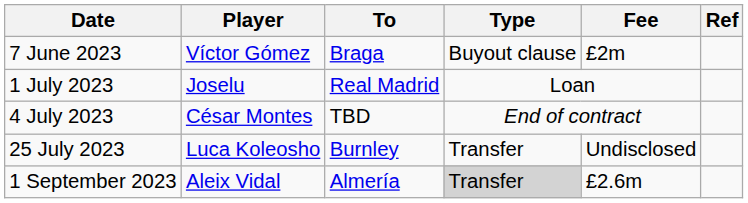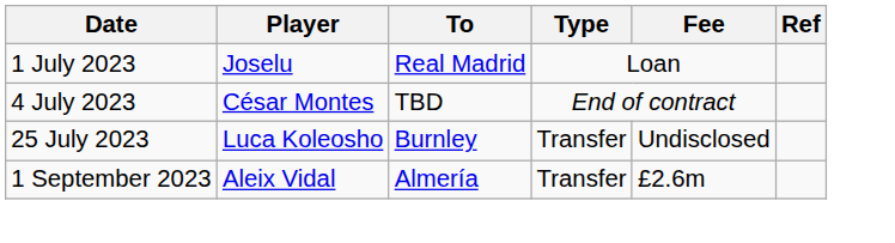- row: 7 June 2023 | Víctor Gómez | Braga | Buyout clause | £2m
1 September 2023 | Type: lightgrey background -> no background
